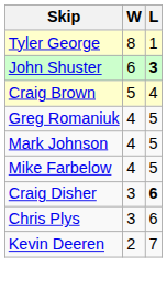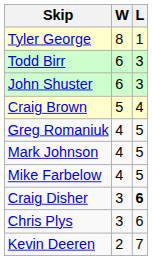+ row: Todd Birr | 6 | 3
John Shuster | L: bold -> normal
